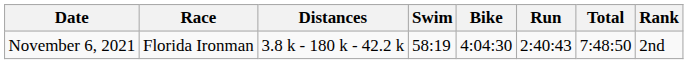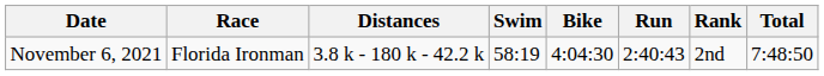columns swapped: Total <-> Rank
